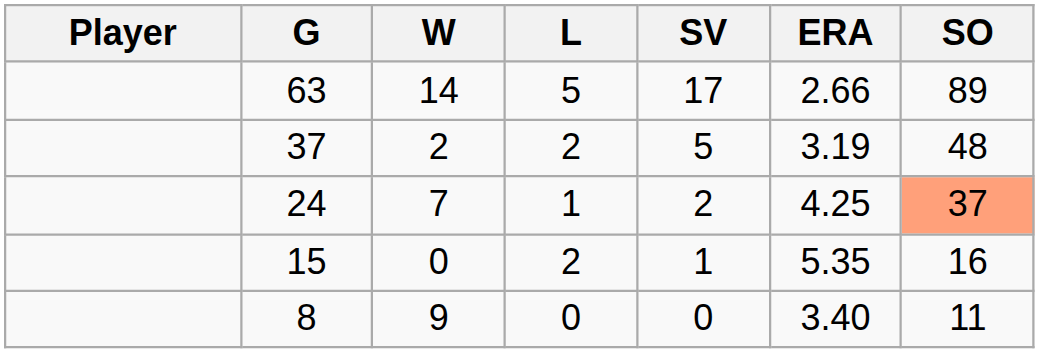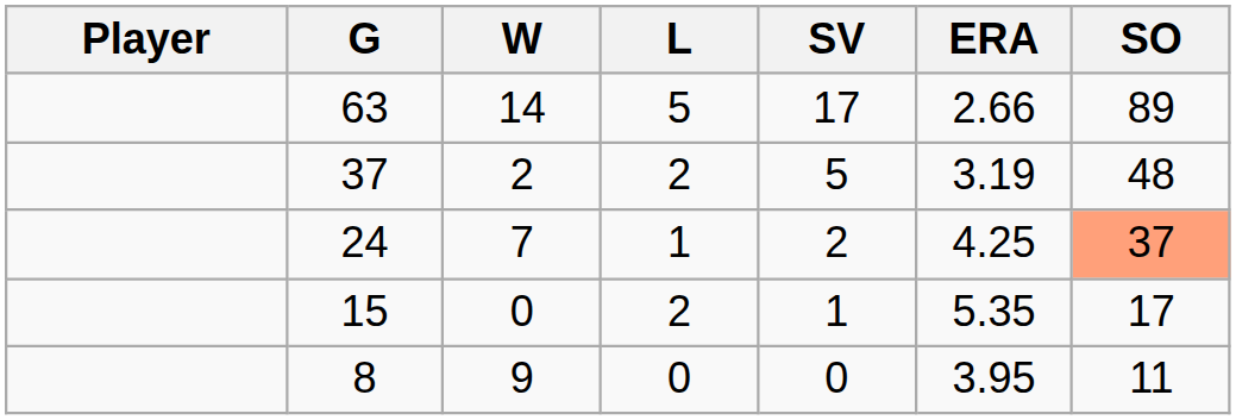15 | SO: 16 -> 17
8 | ERA: 3.40 -> 3.95
